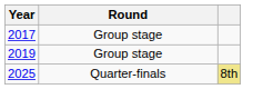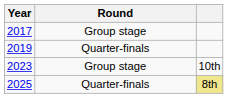2019 | Round: Group stage -> Quarter-finals
+ row: 2023 | Group stage | 10th
